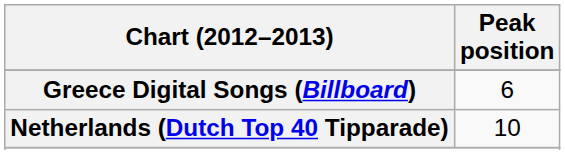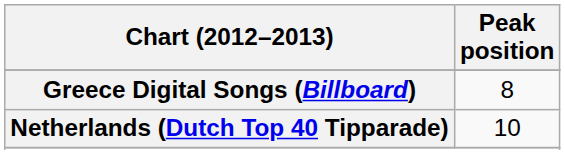Greece Digital Songs (Billboard) | Peak position: 6 -> 8
